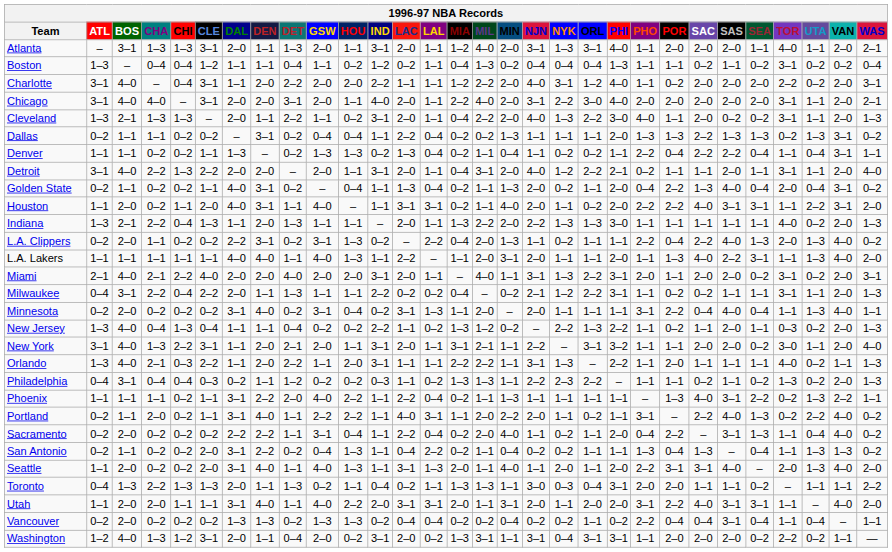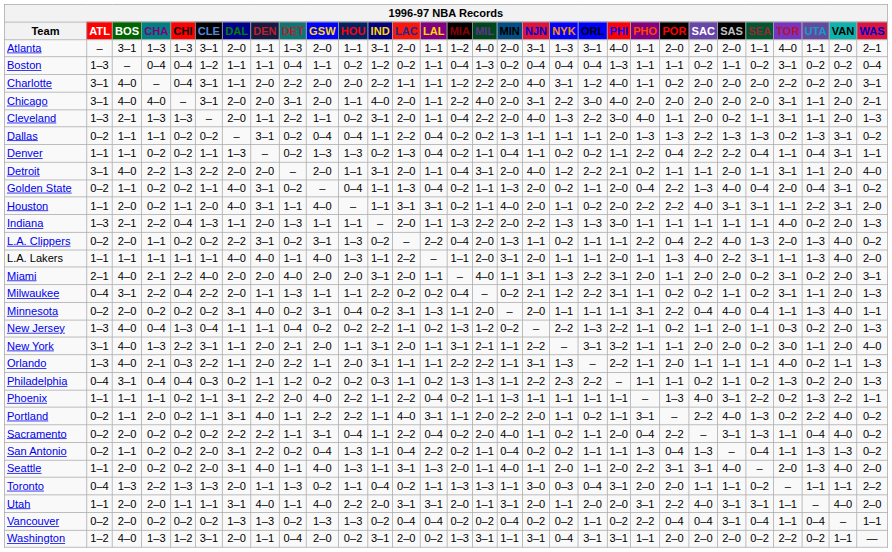Cleveland | SEA: 0–2 -> 1–1
Milwaukee | SEA: 1–1 -> 0–2
